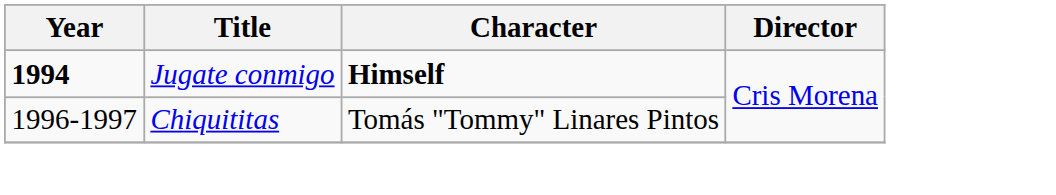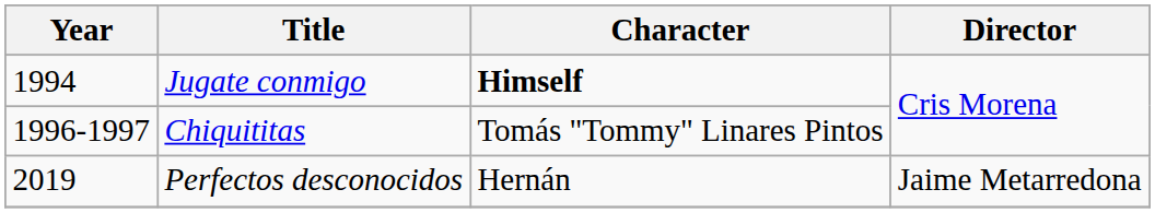Jugate conmigo | Year: bold -> normal
+ row: 2019 | Perfectos desconocidos | Hernán | Jaime Metarredona
